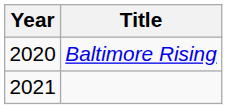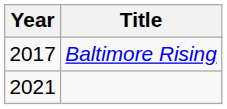Baltimore Rising | Year: 2020 -> 2017
